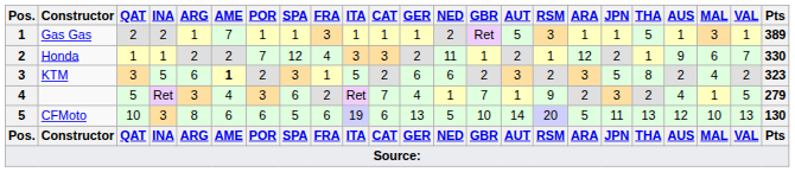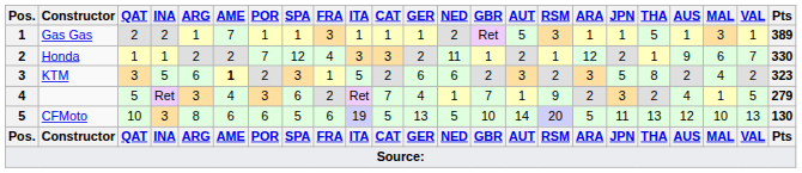CFMoto | CAT: 6 -> 5
